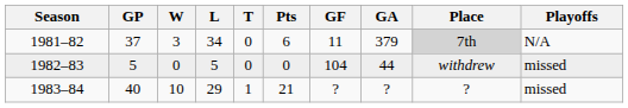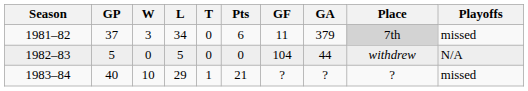1981–82 | Playoffs: N/A -> missed
1982–83 | Playoffs: missed -> N/A
